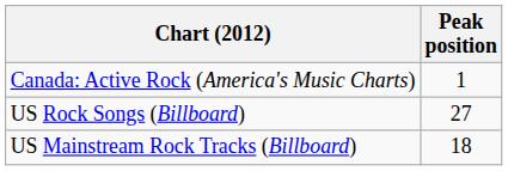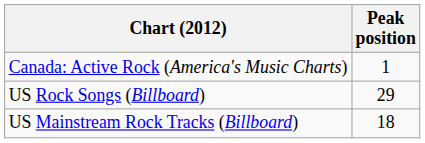US Rock Songs (Billboard) | Peak position: 27 -> 29
